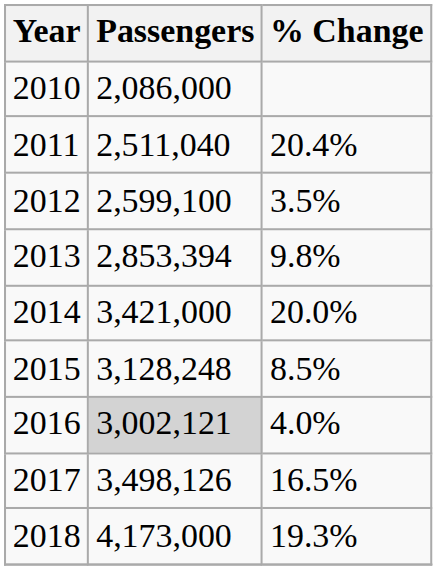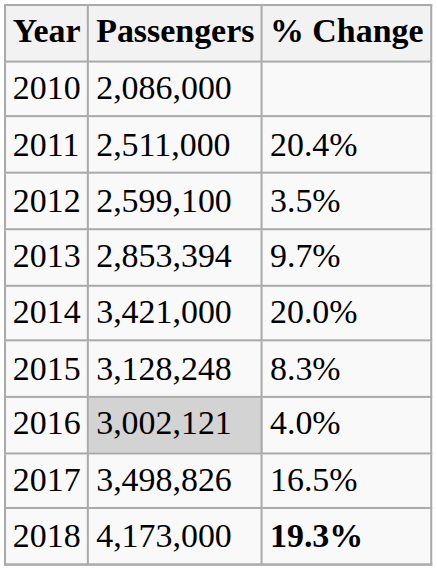2011 | Passengers: 2,511,040 -> 2,511,000
2013 | % Change: 9.8% -> 9.7%
2015 | % Change: 8.5% -> 8.3%
2017 | Passengers: 3,498,126 -> 3,498,826
2018 | % Change: normal -> bold
